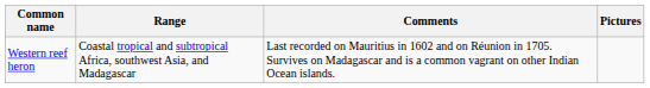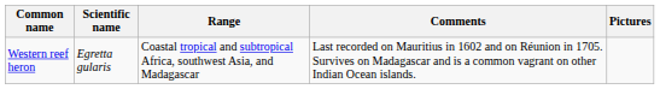+ column: Scientific name | Egretta gularis
